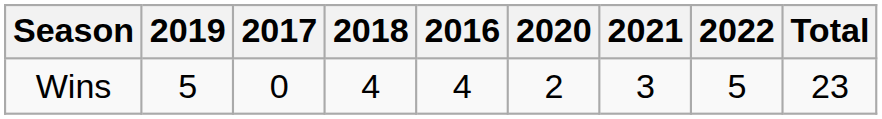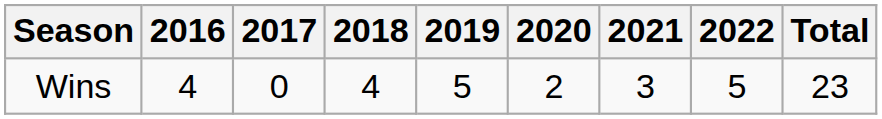columns swapped: 2016 <-> 2019
